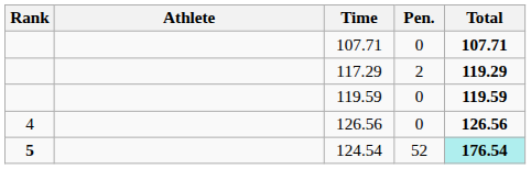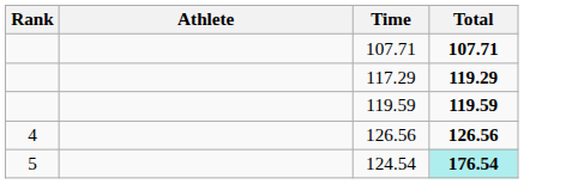- column: Pen. | 0 | 2 | 0 | 0 | 52
124.54 | Rank: bold -> normal
